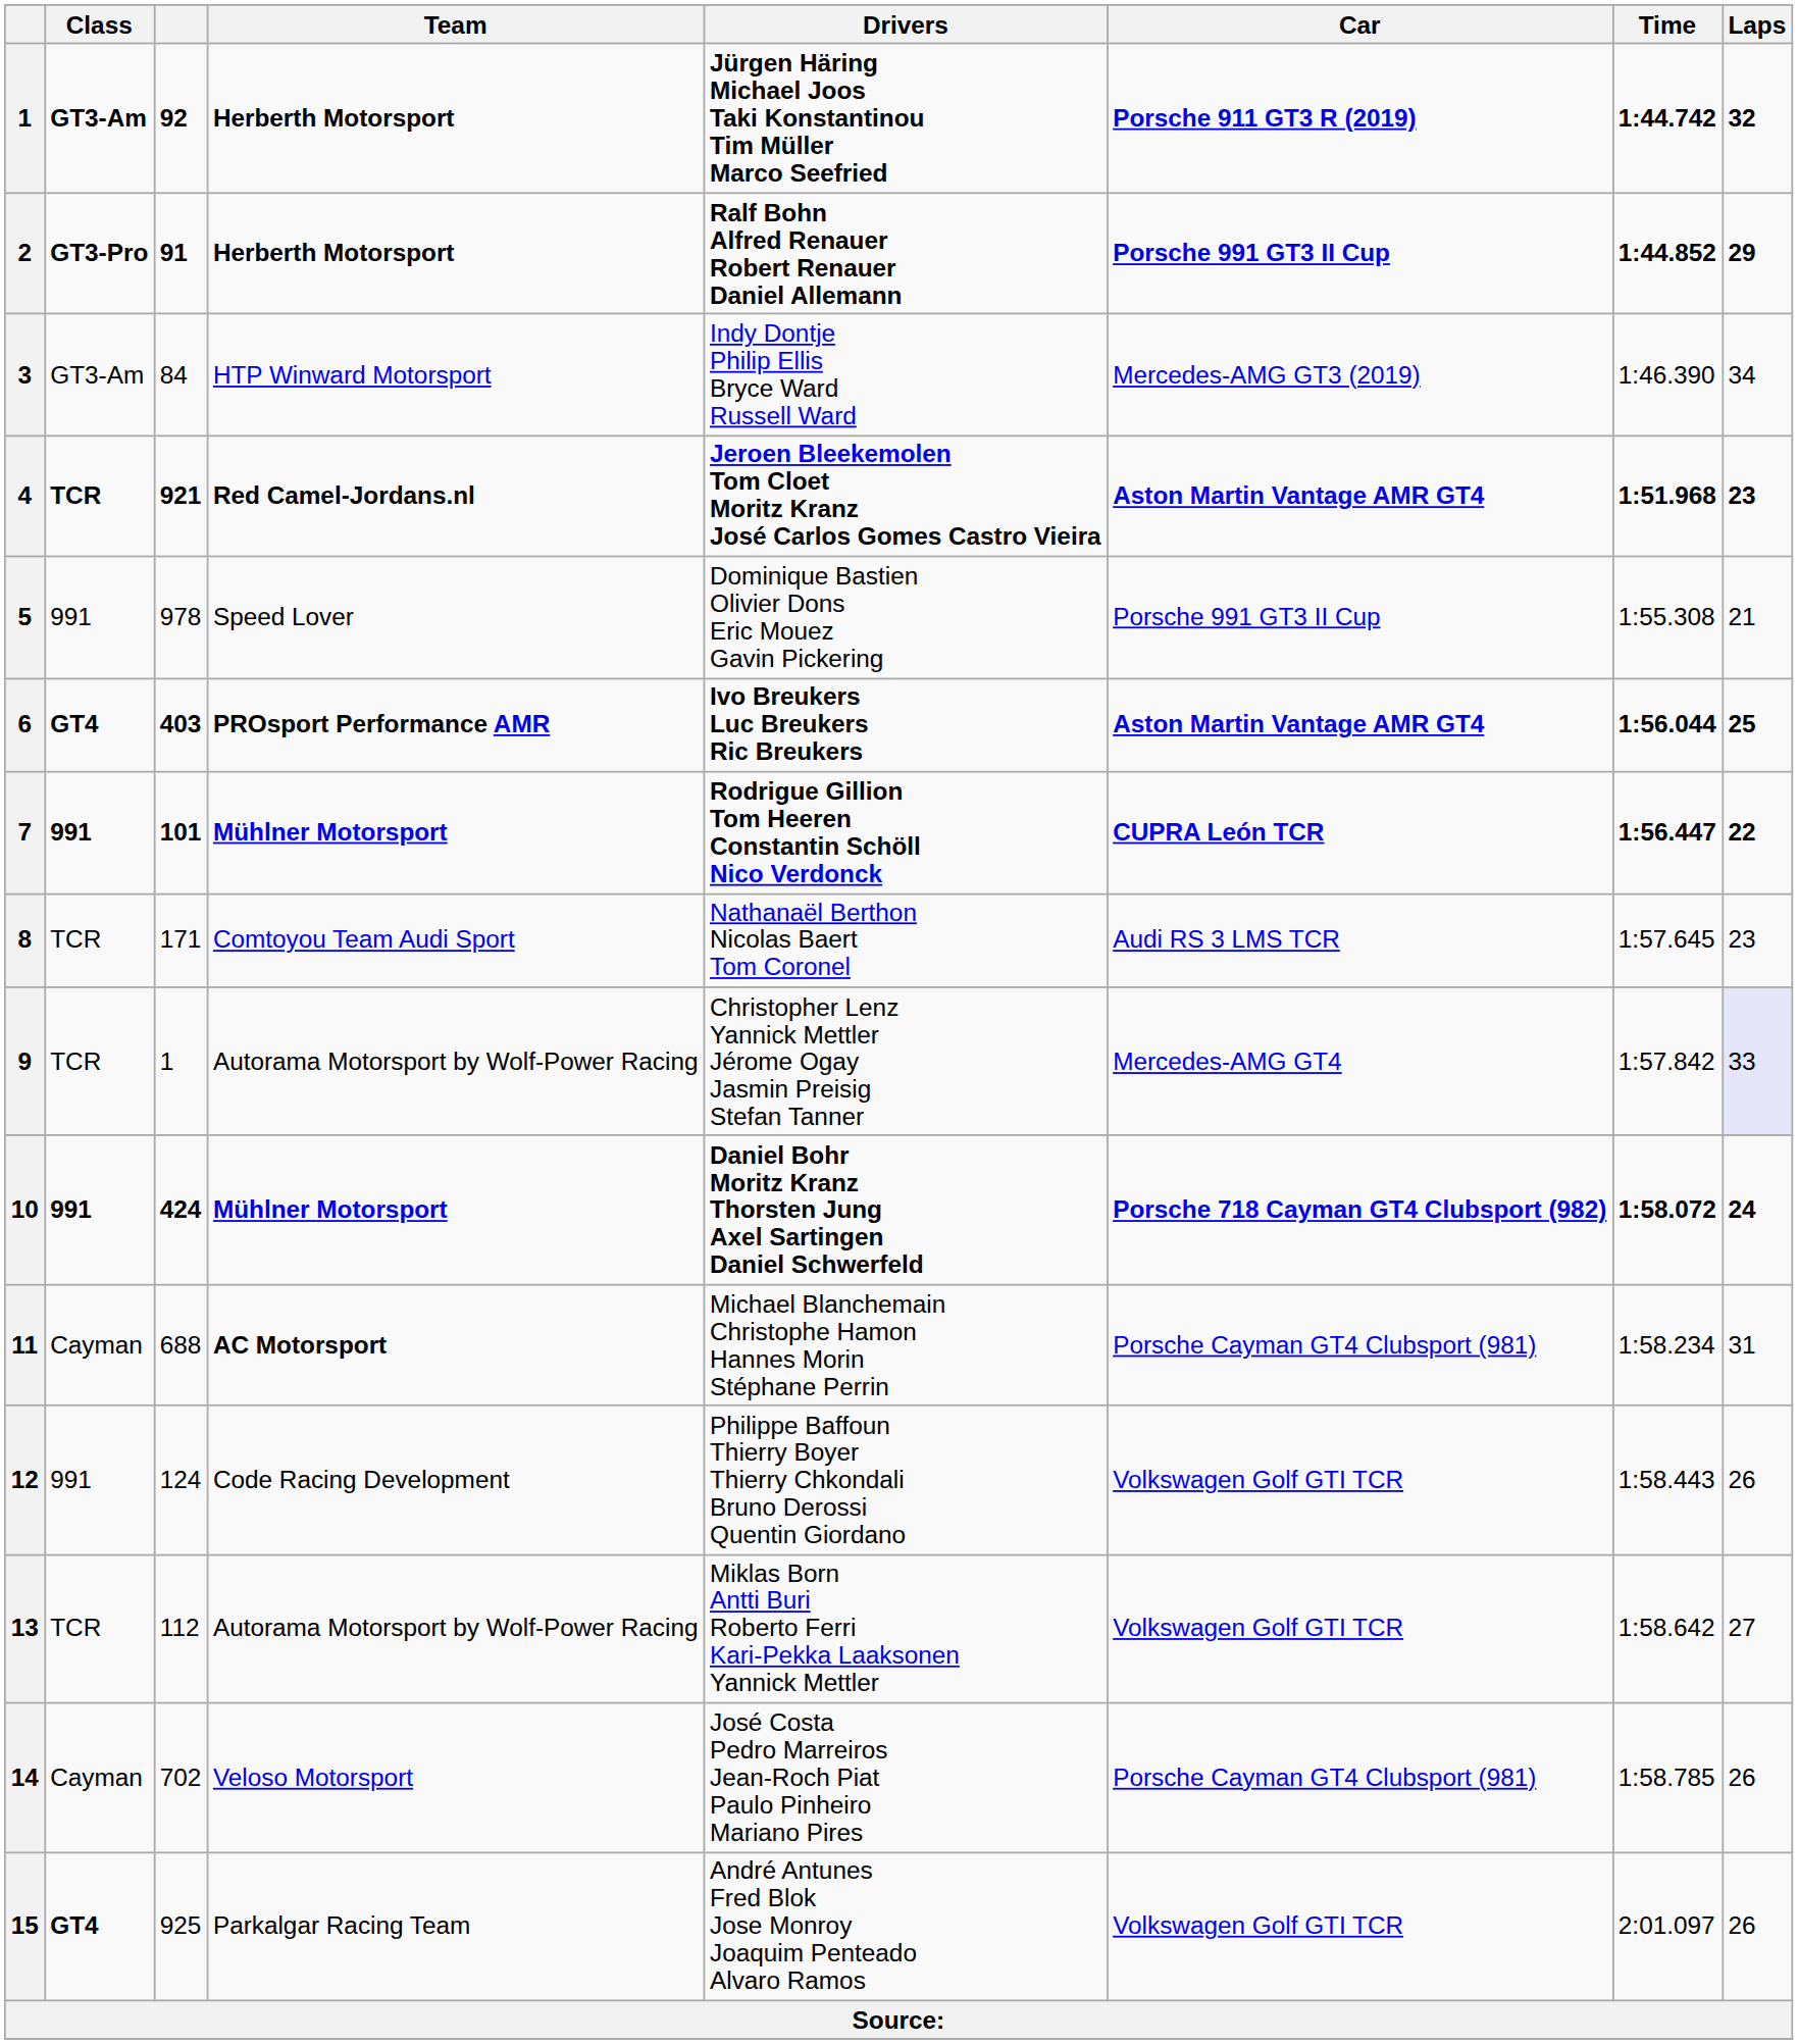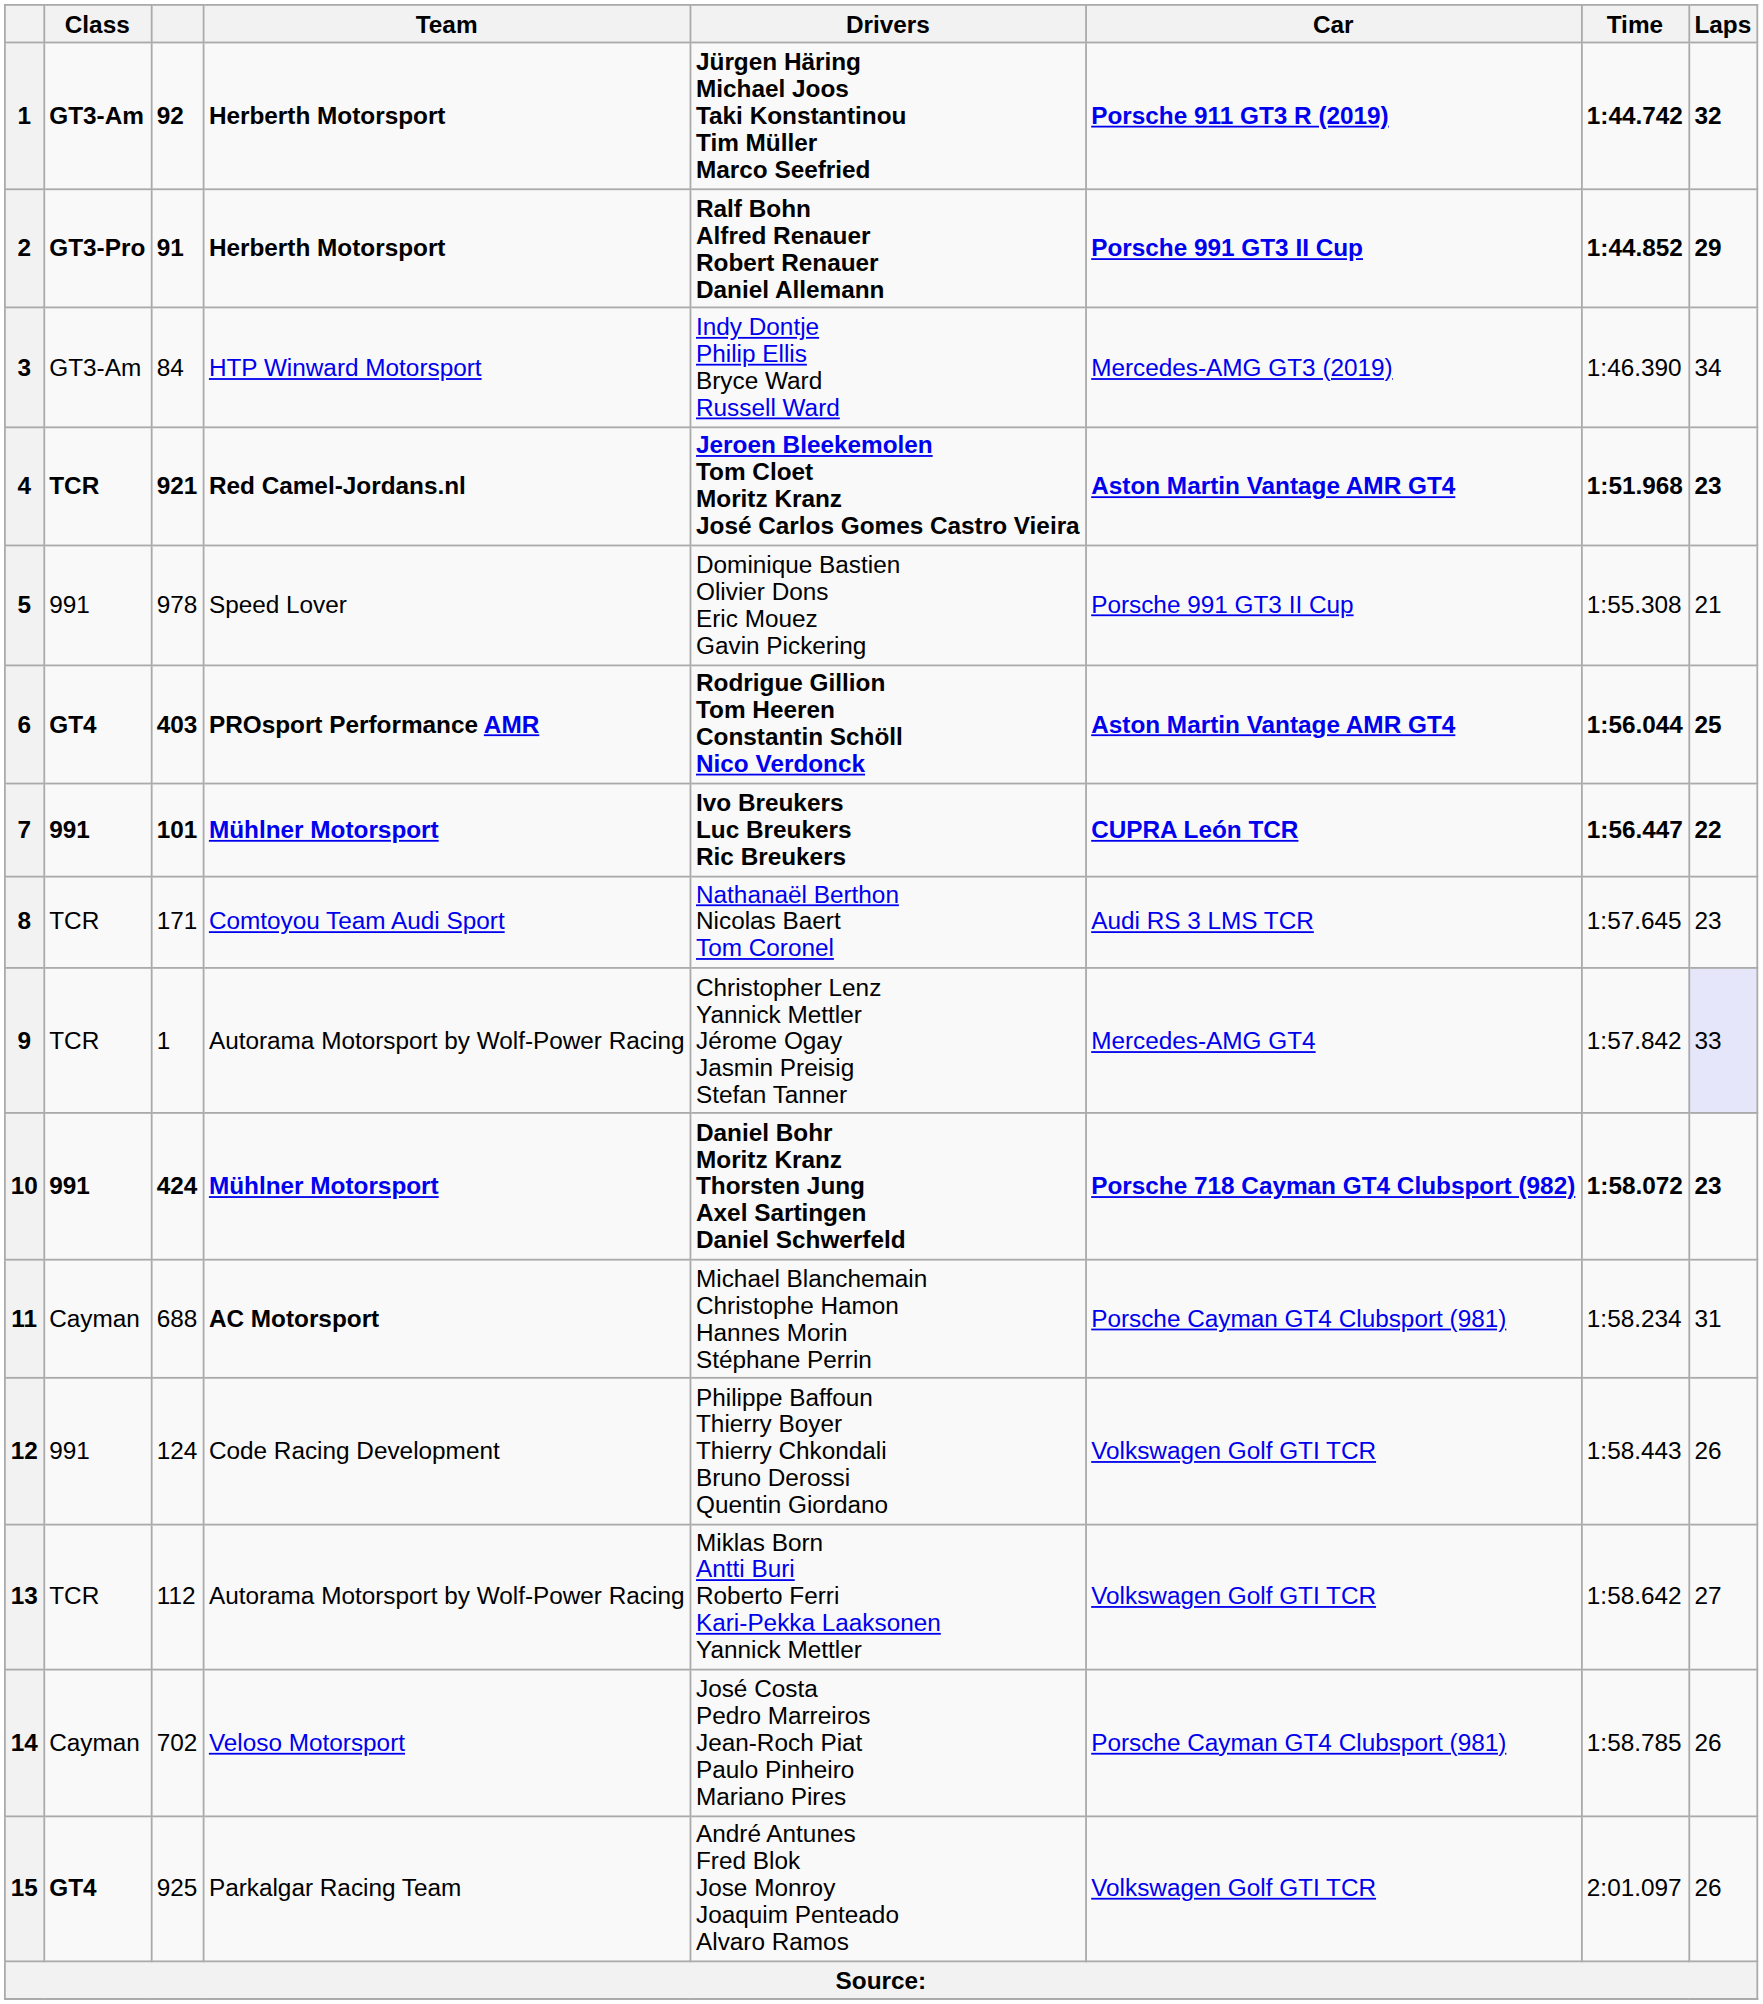6 | Drivers: Ivo Breukers Luc Breukers Ric Breukers -> Rodrigue Gillion Tom Heeren Constantin Schöll Nico Verdonck
7 | Drivers: Rodrigue Gillion Tom Heeren Constantin Schöll Nico Verdonck -> Ivo Breukers Luc Breukers Ric Breukers
10 | Laps: 24 -> 23
